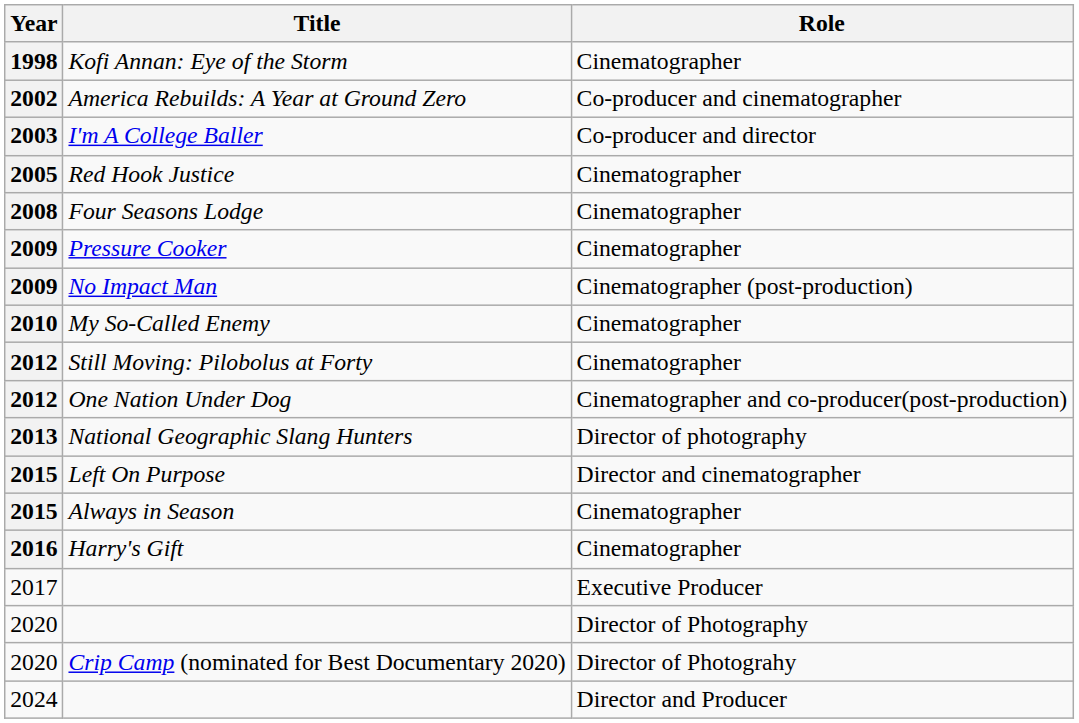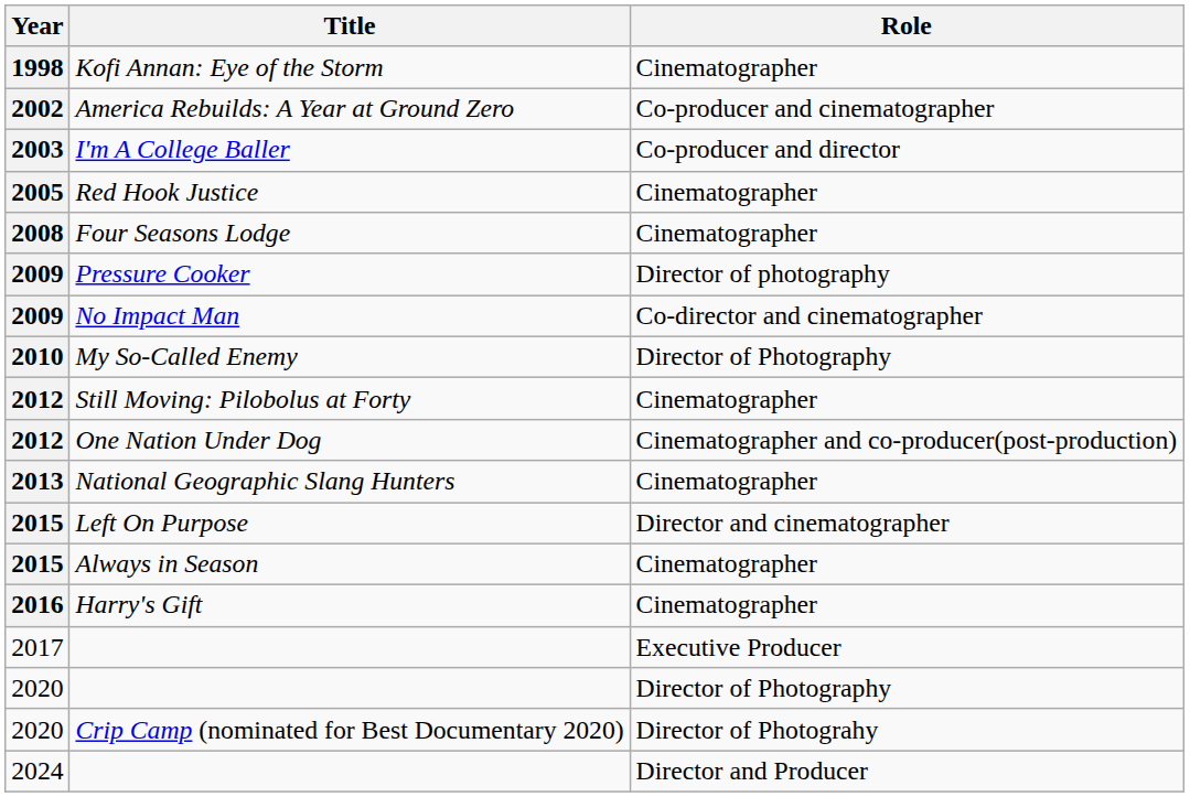Pressure Cooker | Role: Cinematographer -> Director of photography
No Impact Man | Role: Cinematographer (post-production) -> Co-director and cinematographer
My So-Called Enemy | Role: Cinematographer -> Director of Photography
National Geographic Slang Hunters | Role: Director of photography -> Cinematographer
